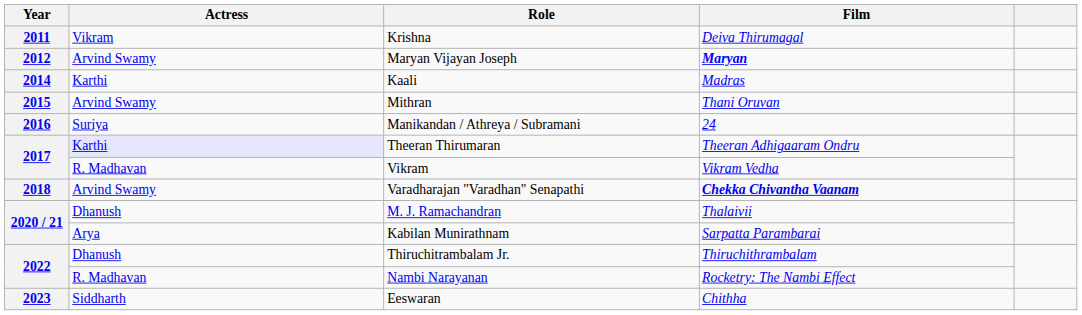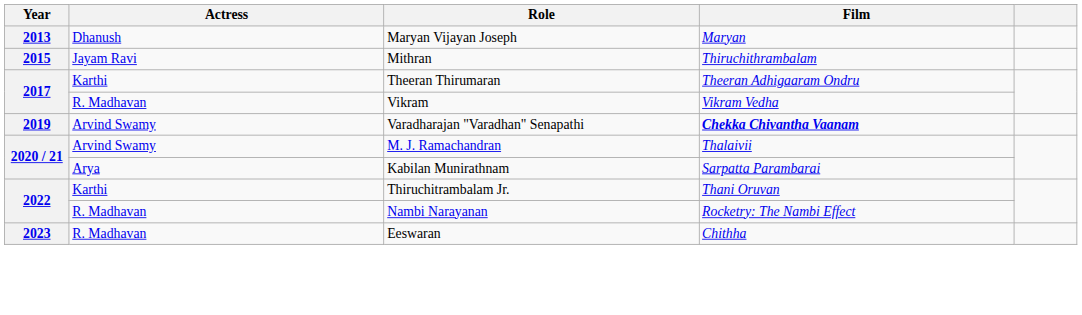- row: 2011 | Vikram | Krishna | Deiva Thirumagal
Maryan Vijayan Joseph | Year: 2012 -> 2013
Maryan Vijayan Joseph | Actress: Arvind Swamy -> Dhanush
Maryan Vijayan Joseph | Film: bold -> normal
- row: 2014 | Karthi | Kaali | Madras
Mithran | Actress: Arvind Swamy -> Jayam Ravi
Mithran | Film: Thani Oruvan -> Thiruchithrambalam
- row: 2016 | Suriya | Manikandan / Athreya / Subramani | 24
Theeran Thirumaran | Actress: lavender background -> no background
Varadharajan "Varadhan" Senapathi | Year: 2018 -> 2019
M. J. Ramachandran | Actress: Dhanush -> Arvind Swamy
Thiruchitrambalam Jr. | Actress: Dhanush -> Karthi
Thiruchitrambalam Jr. | Film: Thiruchithrambalam -> Thani Oruvan
Eeswaran | Actress: Siddharth -> R. Madhavan
